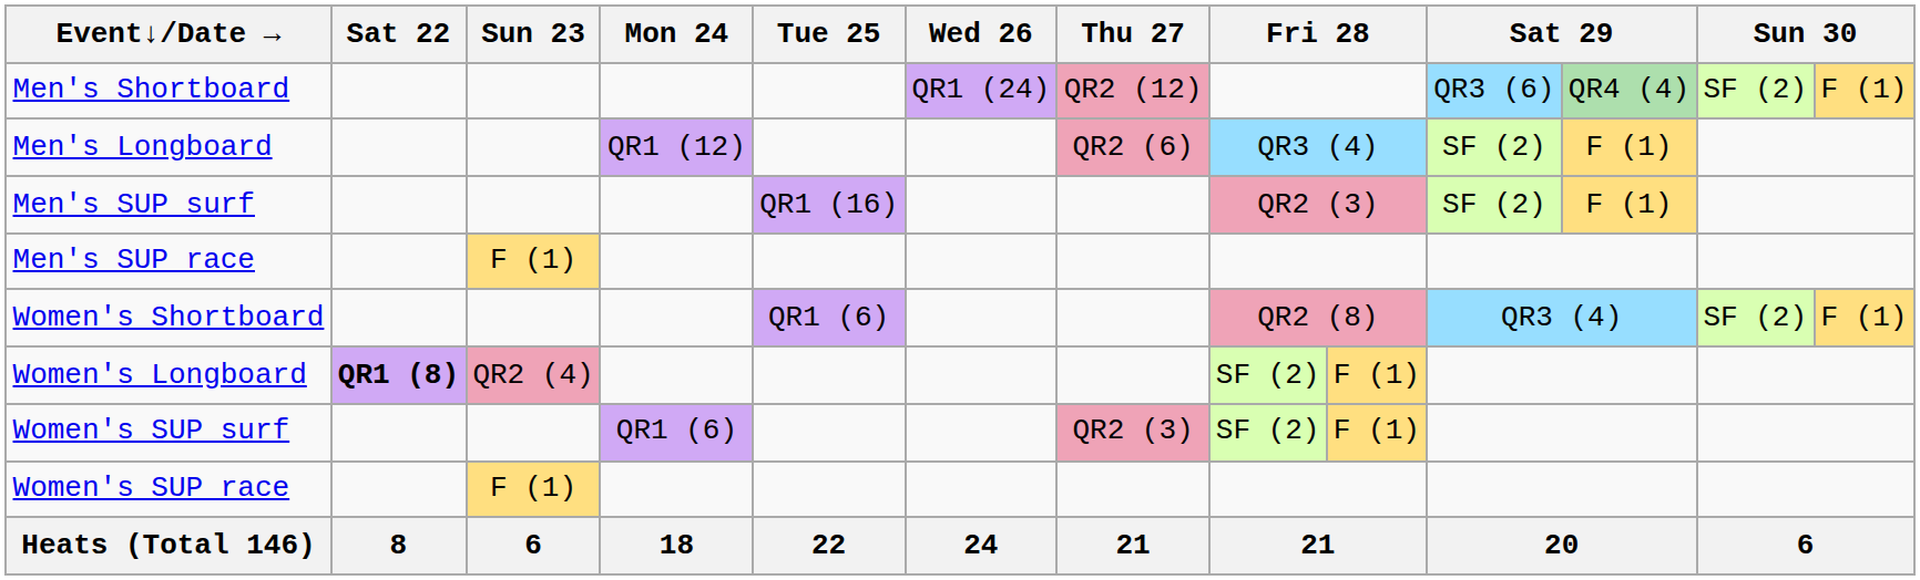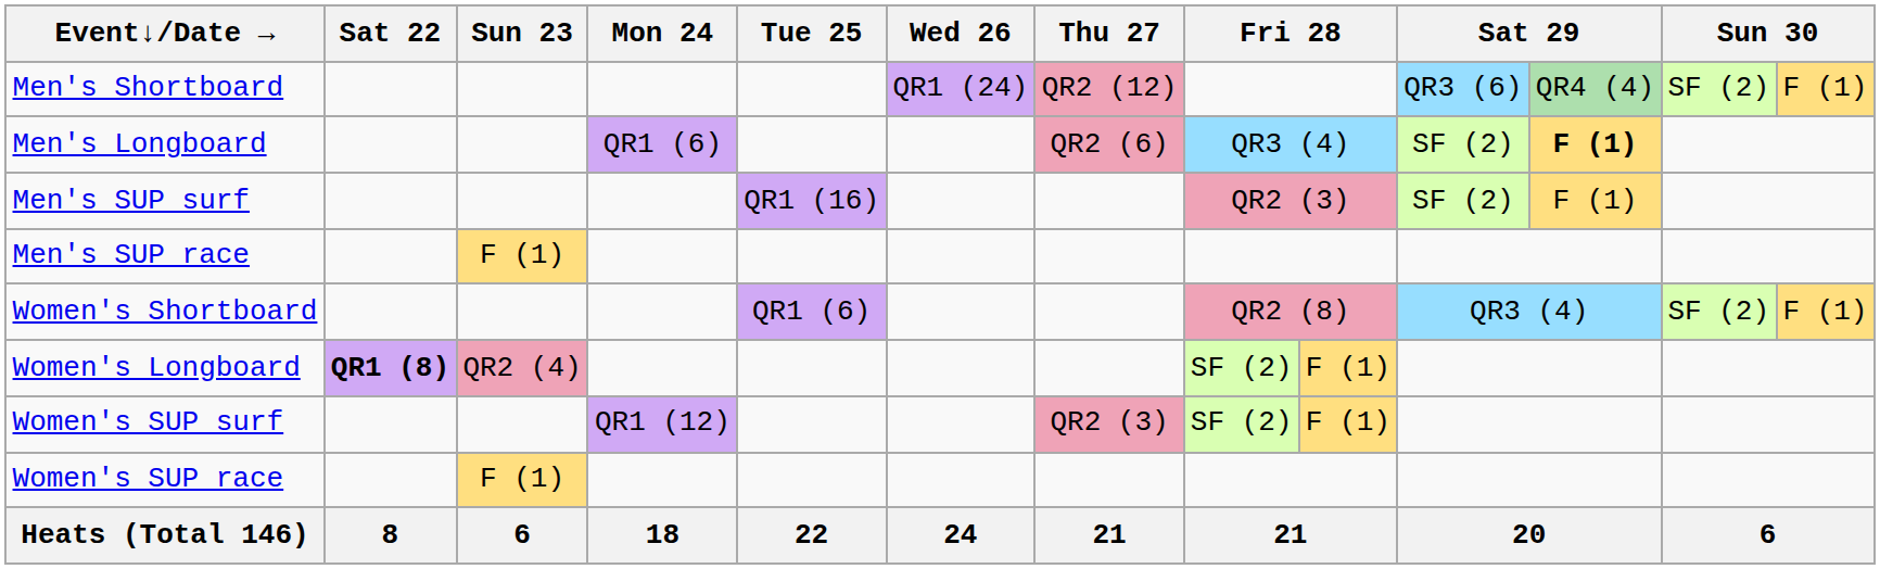Men's Longboard | Mon 24: QR1 (12) -> QR1 (6)
Men's Longboard | column 11: normal -> bold
Women's SUP surf | Mon 24: QR1 (6) -> QR1 (12)
